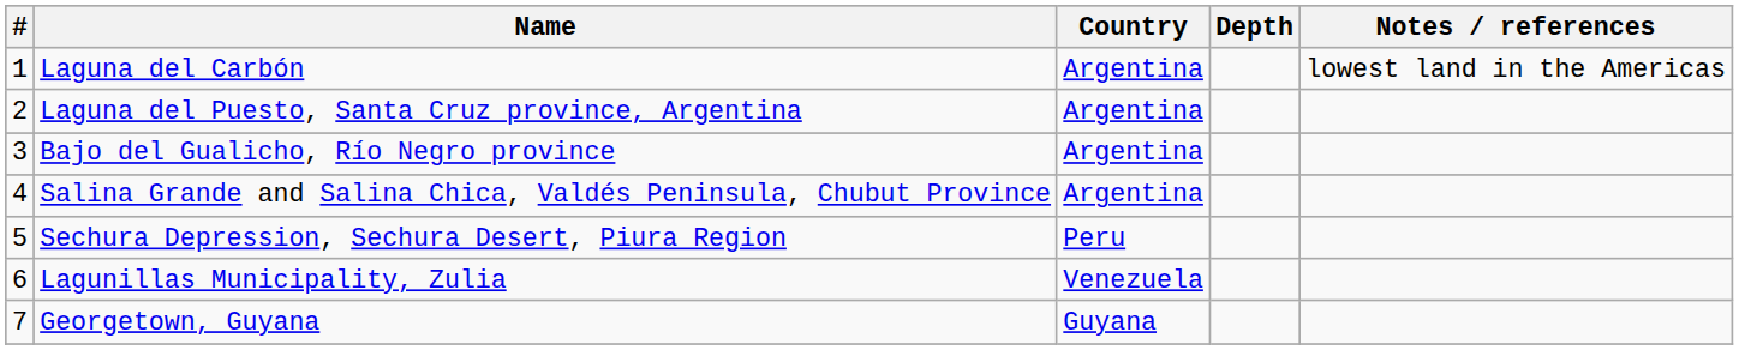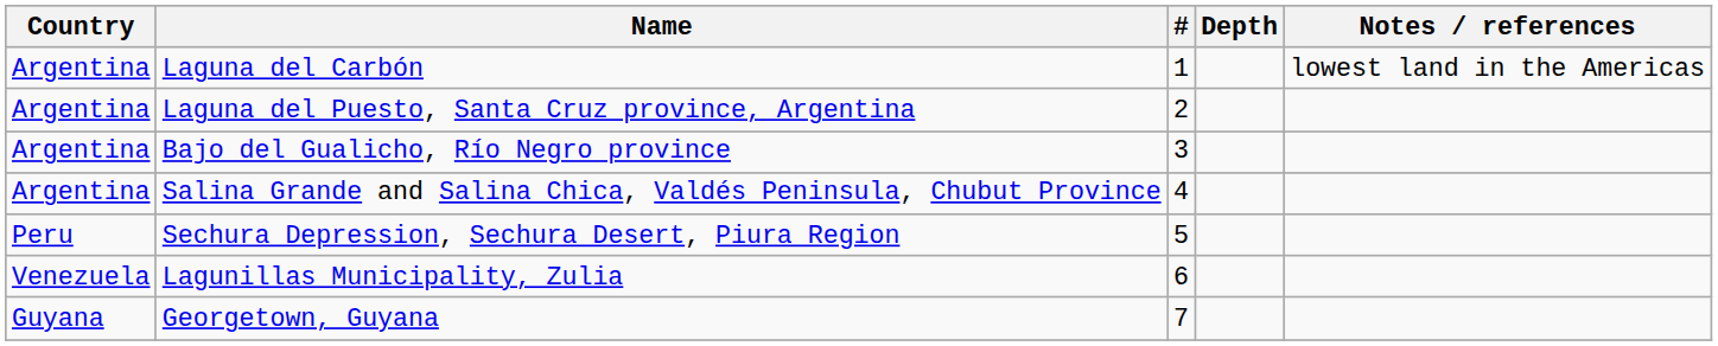columns swapped: # <-> Country
